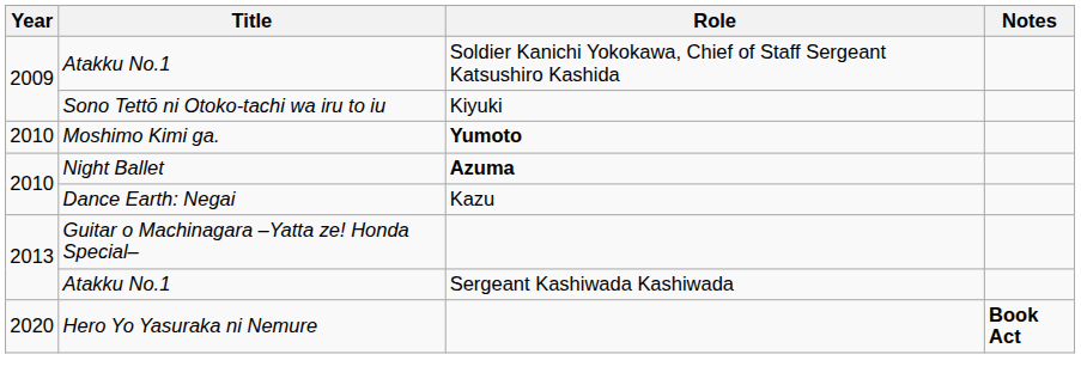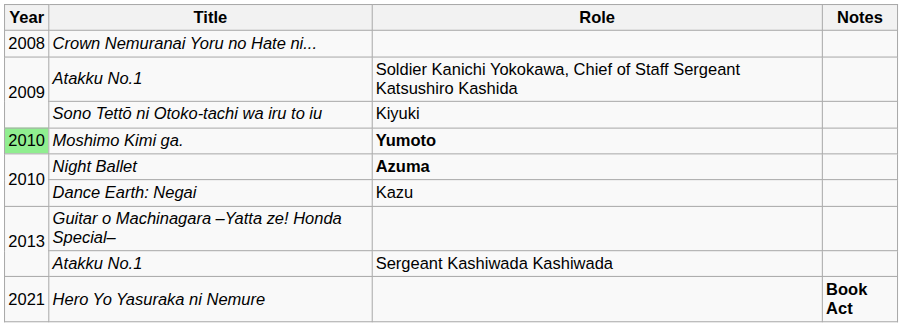+ row: 2008 | Crown Nemuranai Yoru no Hate ni...
Moshimo Kimi ga. | Year: no background -> lightgreen background
Hero Yo Yasuraka ni Nemure | Year: 2020 -> 2021
